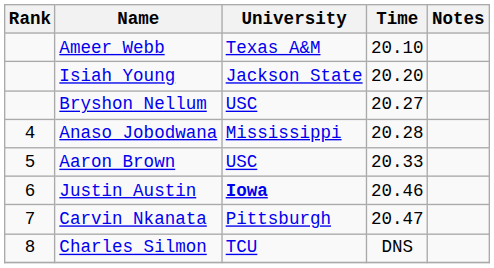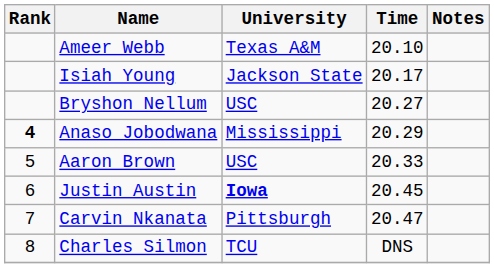Isiah Young | Time: 20.20 -> 20.17
Anaso Jobodwana | Rank: normal -> bold
Anaso Jobodwana | Time: 20.28 -> 20.29
Justin Austin | Time: 20.46 -> 20.45
